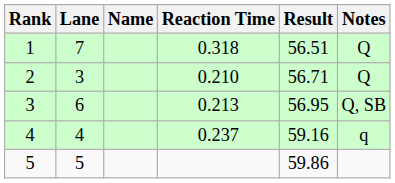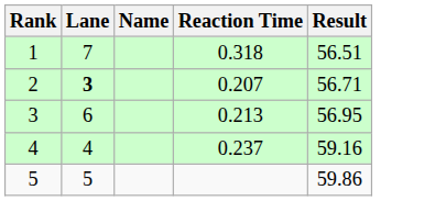- column: Notes | Q | Q | Q, SB | q
2 | Lane: normal -> bold
2 | Reaction Time: 0.210 -> 0.207
